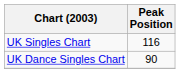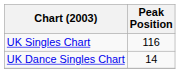UK Dance Singles Chart | Peak Position: 90 -> 14
